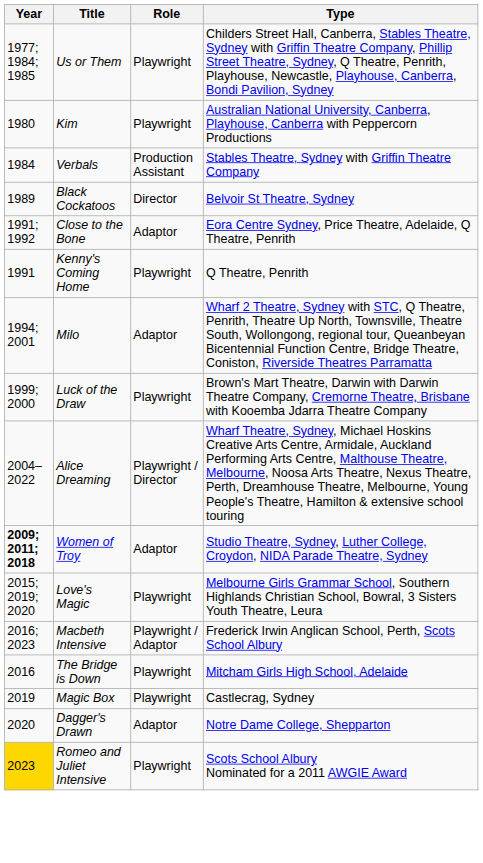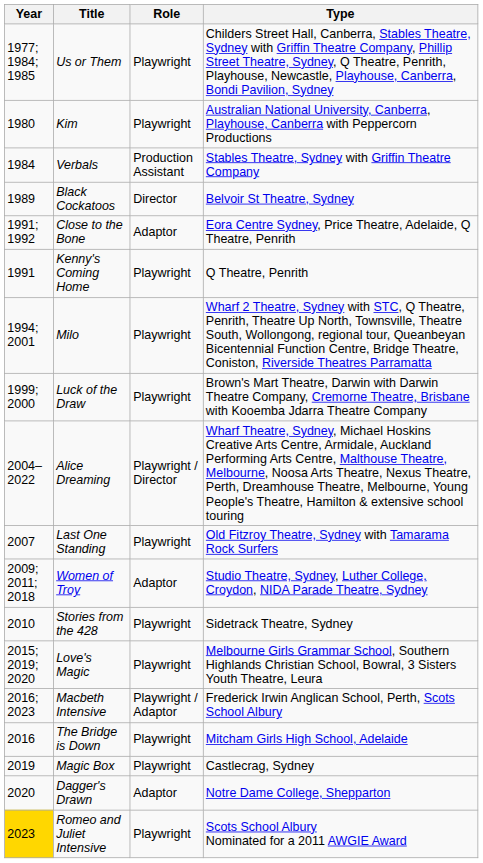Milo | Role: Adaptor -> Playwright
+ row: 2007 | Last One Standing | Playwright | Old Fitzroy Theatre, Sydney with Tamarama Rock Surfers
Women of Troy | Year: bold -> normal
+ row: 2010 | Stories from the 428 | Playwright | Sidetrack Theatre, Sydney
